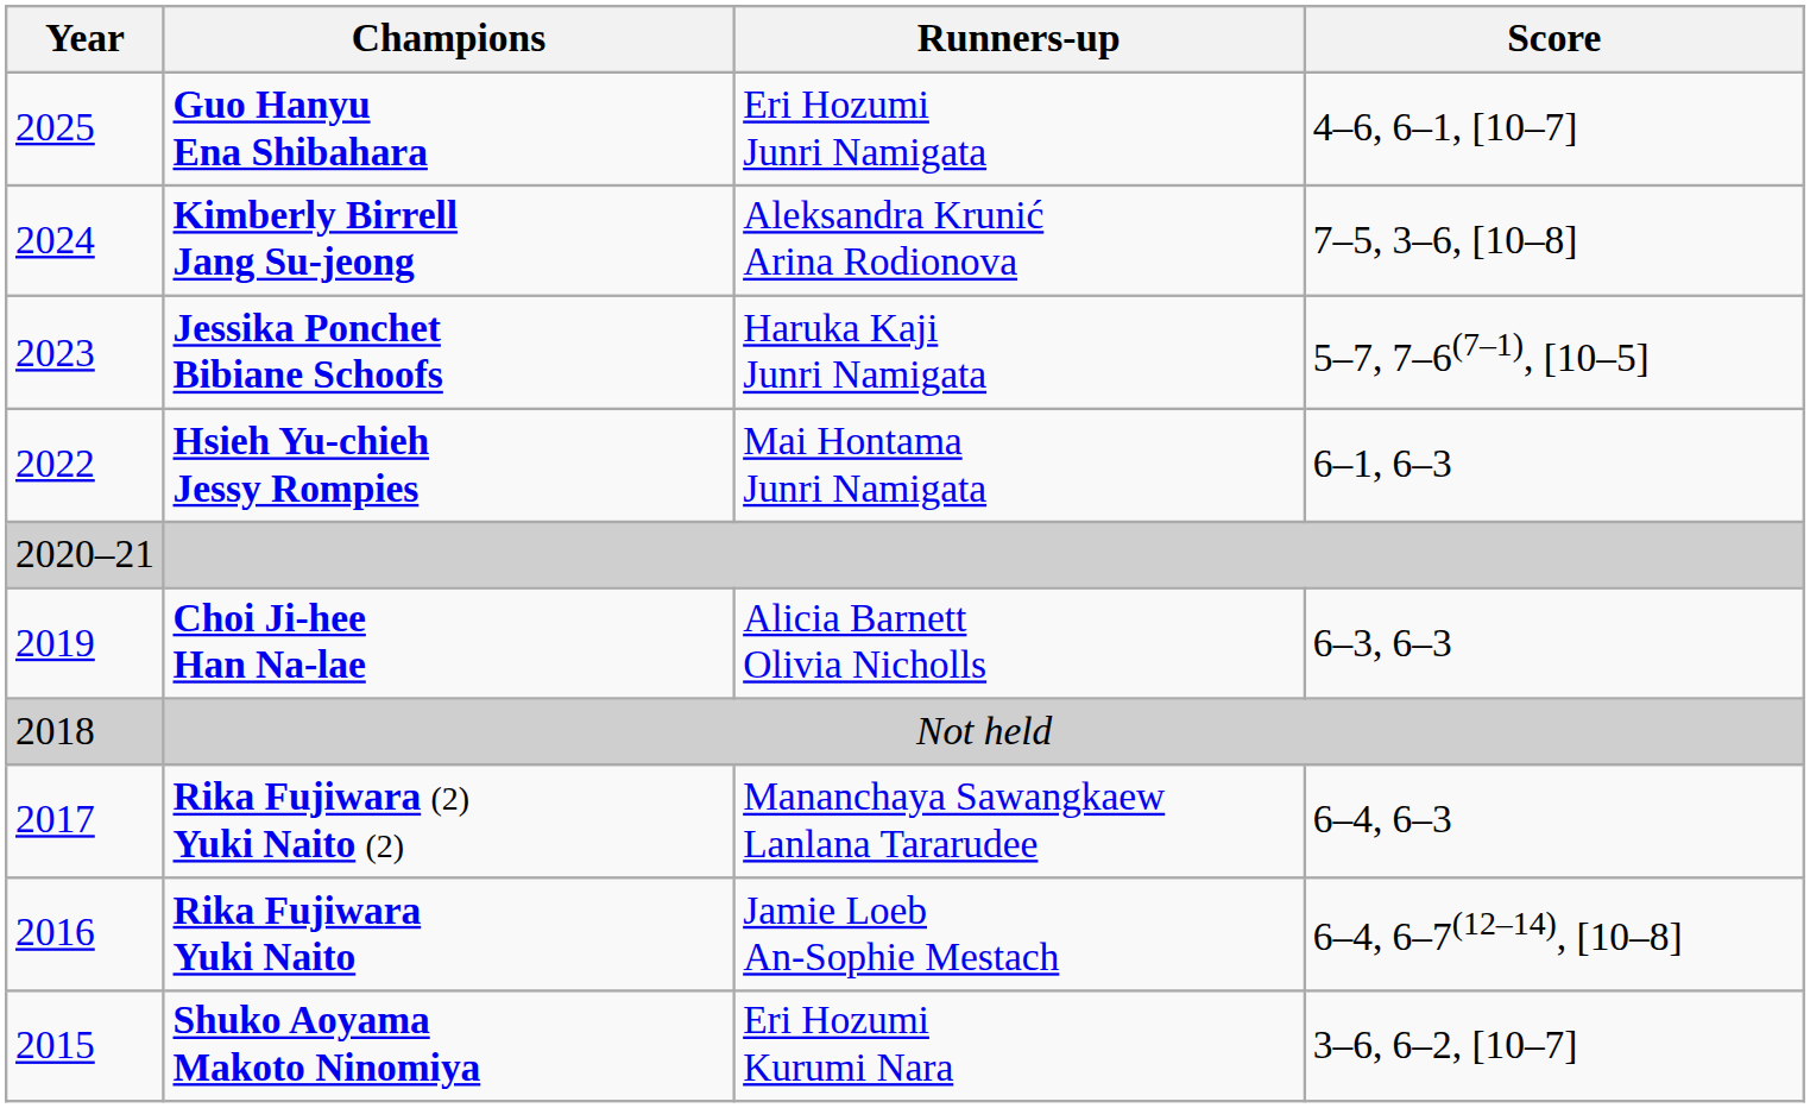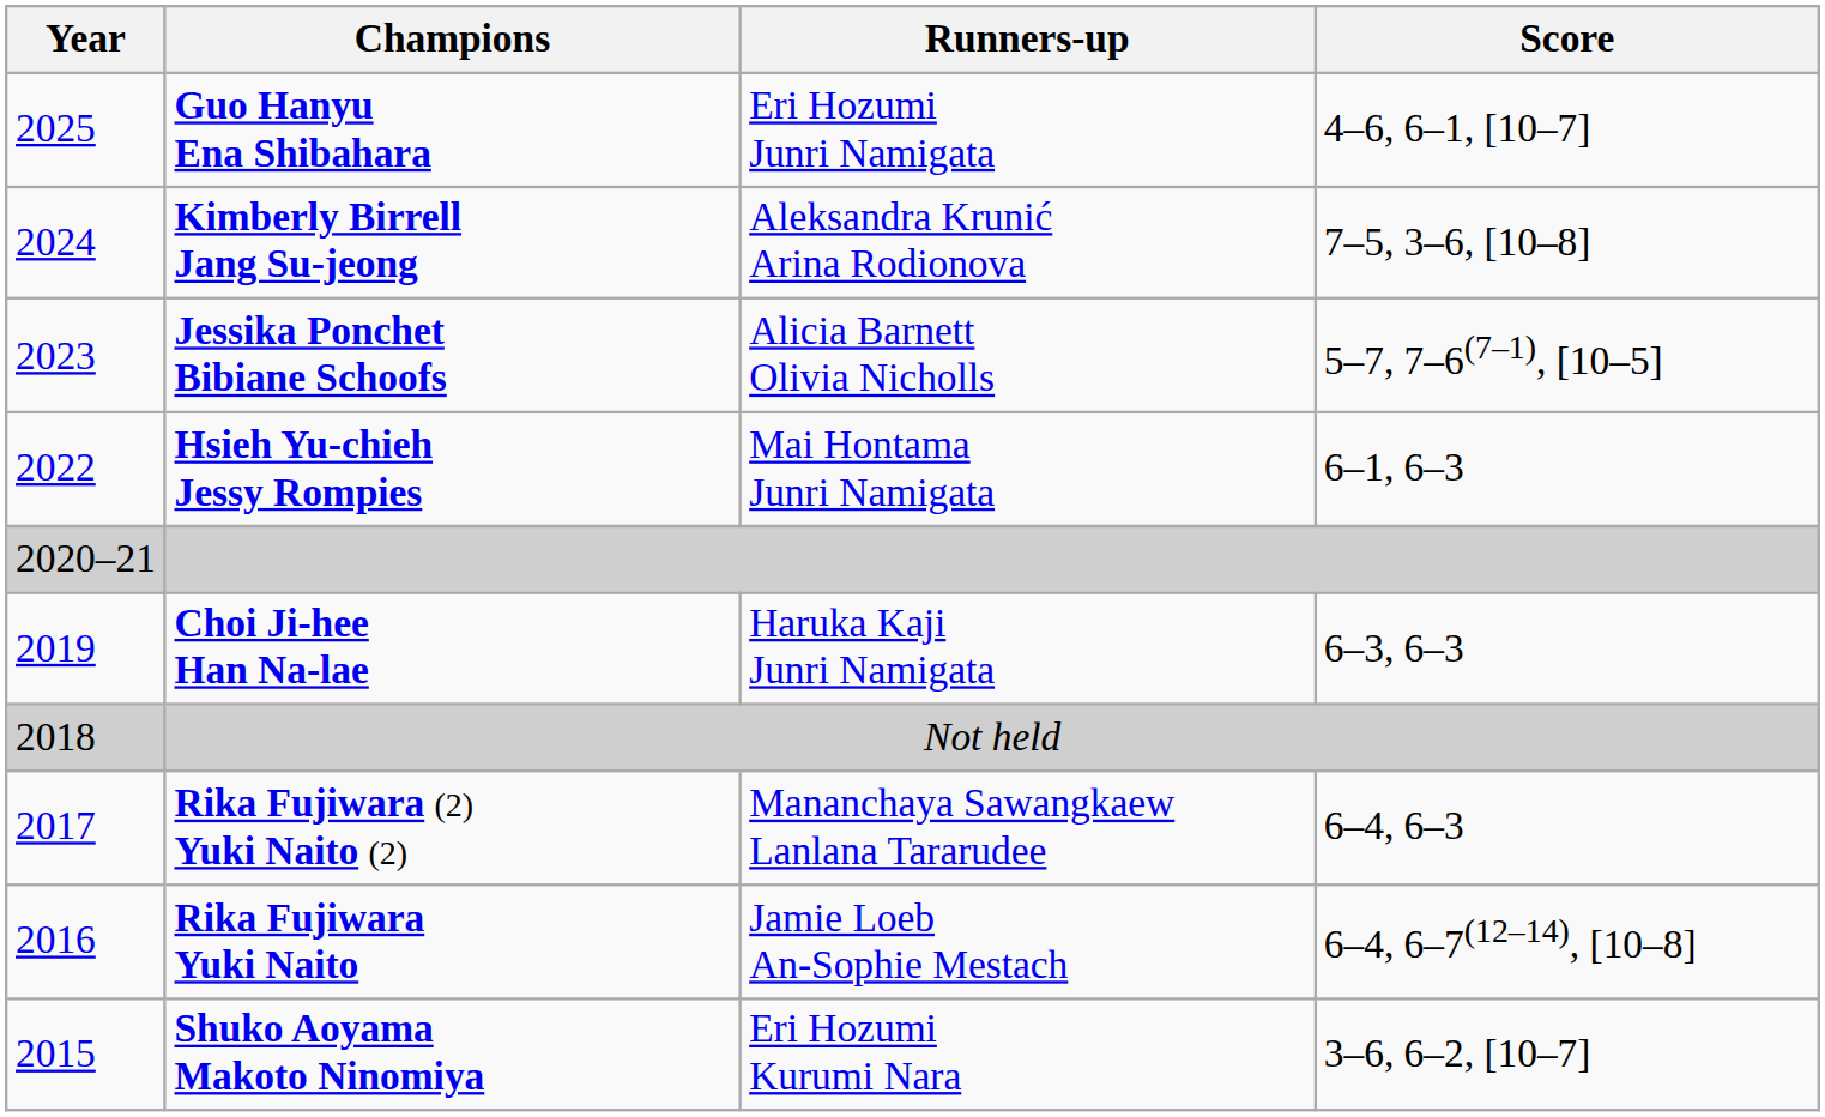Jessika Ponchet Bibiane Schoofs | Runners-up: Haruka Kaji Junri Namigata -> Alicia Barnett Olivia Nicholls
Choi Ji-hee Han Na-lae | Runners-up: Alicia Barnett Olivia Nicholls -> Haruka Kaji Junri Namigata
